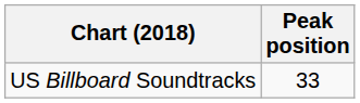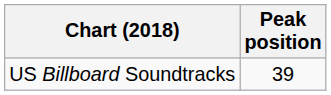US Billboard Soundtracks | Peak position: 33 -> 39
